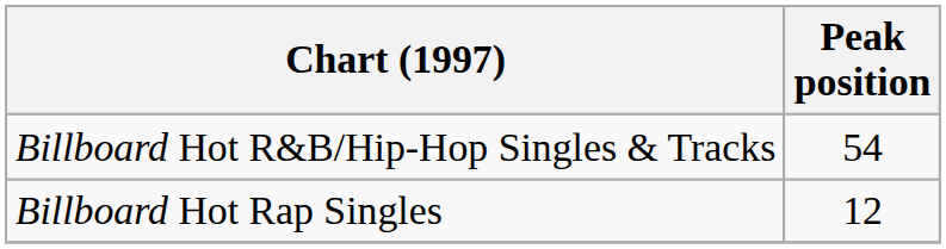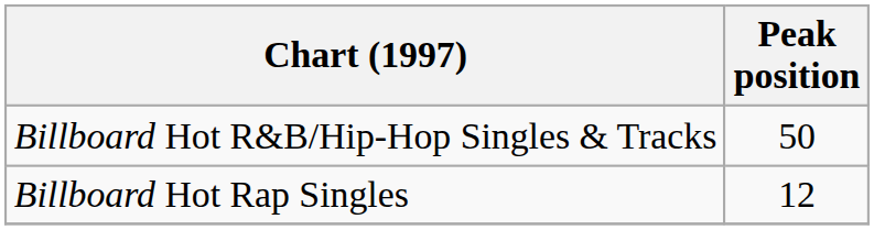Billboard Hot R&B/Hip-Hop Singles & Tracks | Peak position: 54 -> 50
